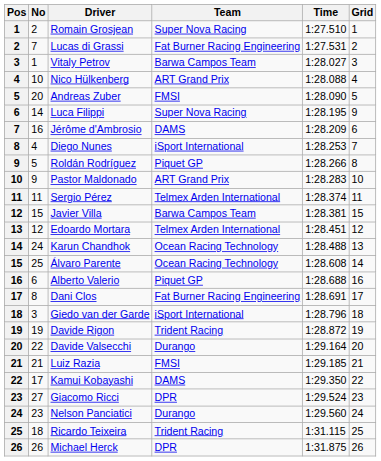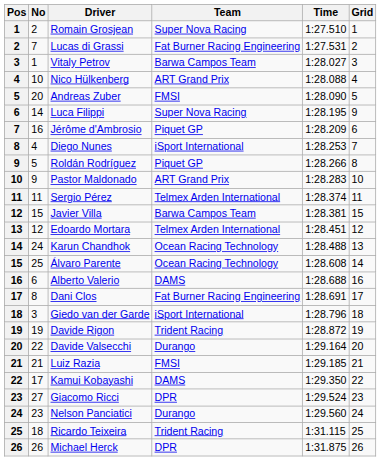Jérôme d'Ambrosio | Team: DAMS -> Piquet GP
Alberto Valerio | Team: Piquet GP -> DAMS
